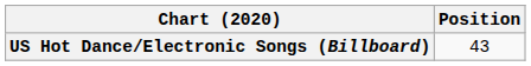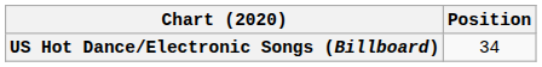US Hot Dance/Electronic Songs (Billboard) | Position: 43 -> 34
